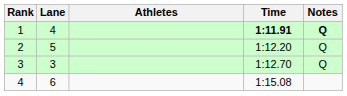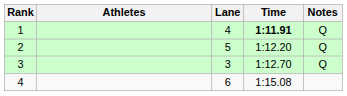columns swapped: Lane <-> Athletes
1 | Notes: bold -> normal
